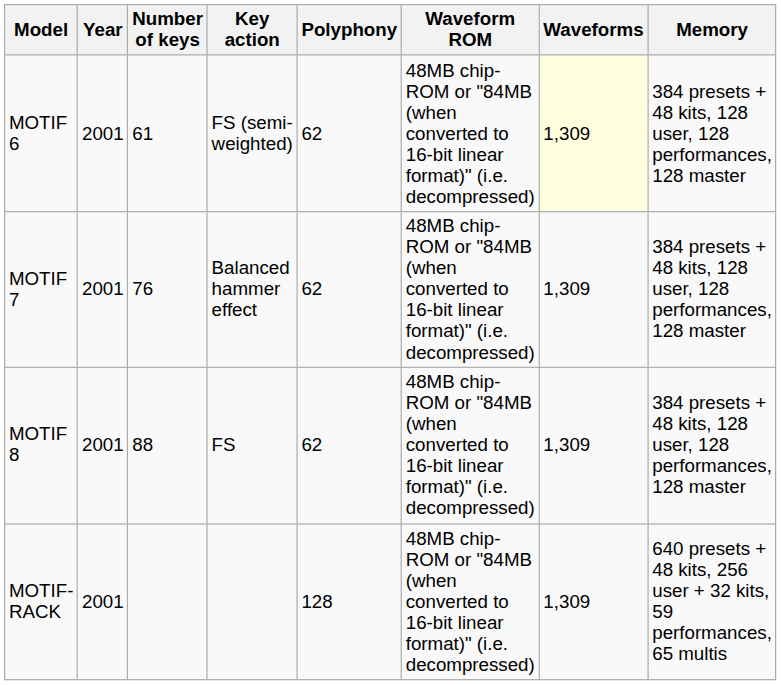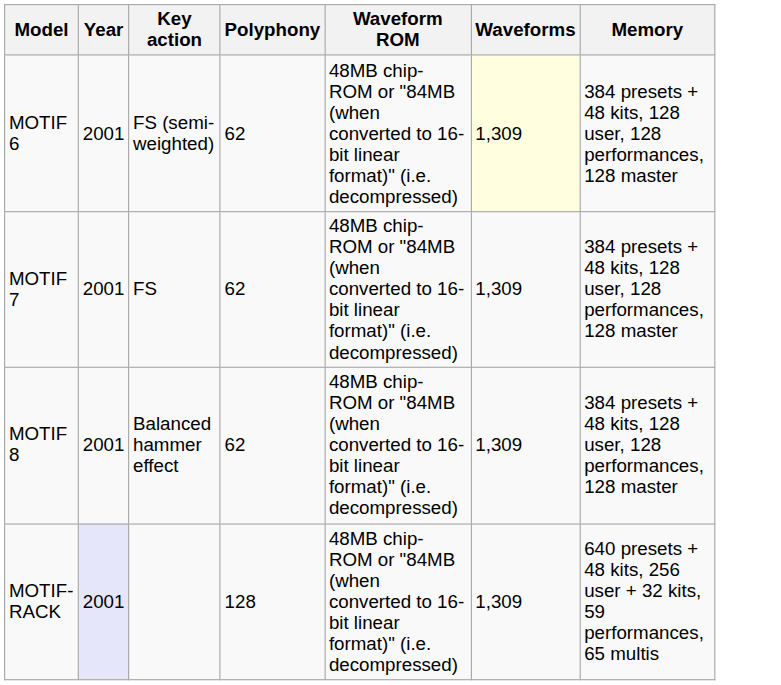- column: Number of keys | 61 | 76 | 88
MOTIF 7 | Key action: Balanced hammer effect -> FS
MOTIF 8 | Key action: FS -> Balanced hammer effect
MOTIF-RACK | Year: no background -> lavender background
